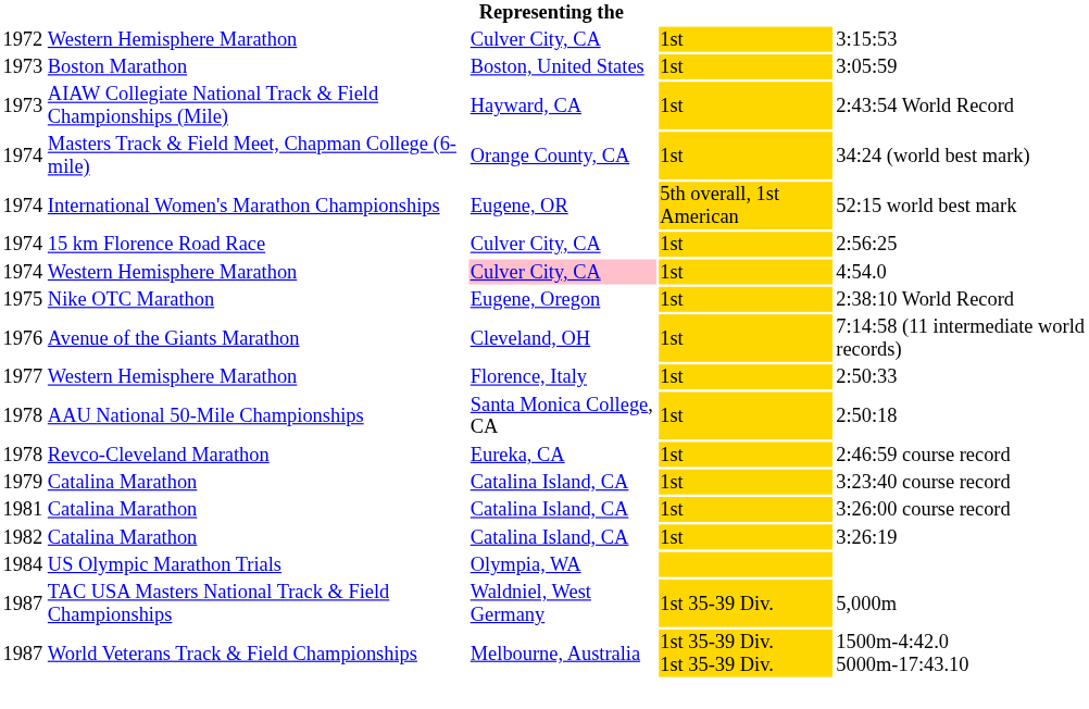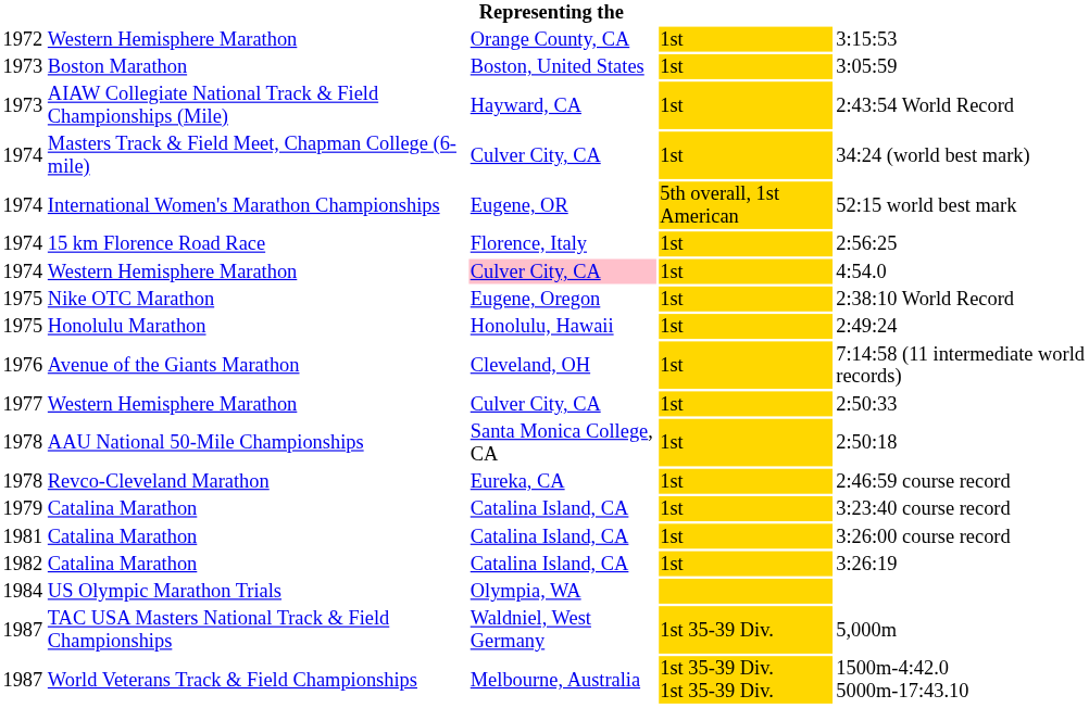1972 / Western Hemisphere Marathon | column 3: Culver City, CA -> Orange County, CA
Masters Track & Field Meet, Chapman College (6-mile) | column 3: Orange County, CA -> Culver City, CA
15 km Florence Road Race | column 3: Culver City, CA -> Florence, Italy
+ row: 1975 | Honolulu Marathon | Honolulu, Hawaii | 1st | 2:49:24
1977 / Western Hemisphere Marathon | column 3: Florence, Italy -> Culver City, CA
